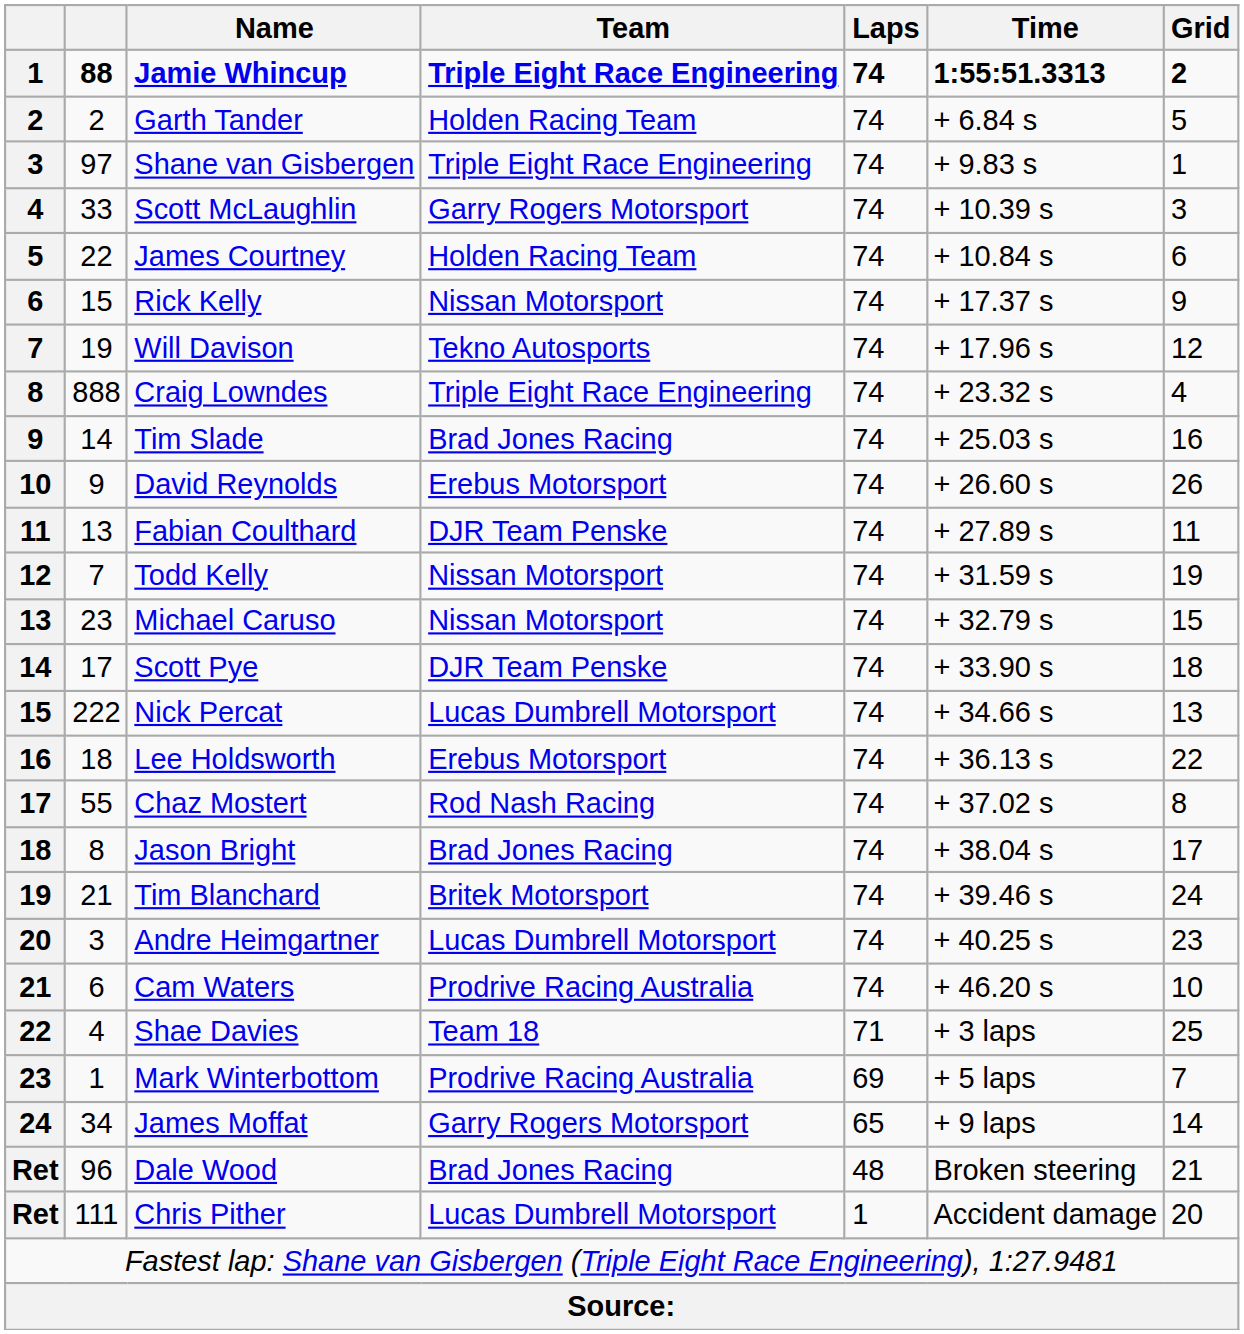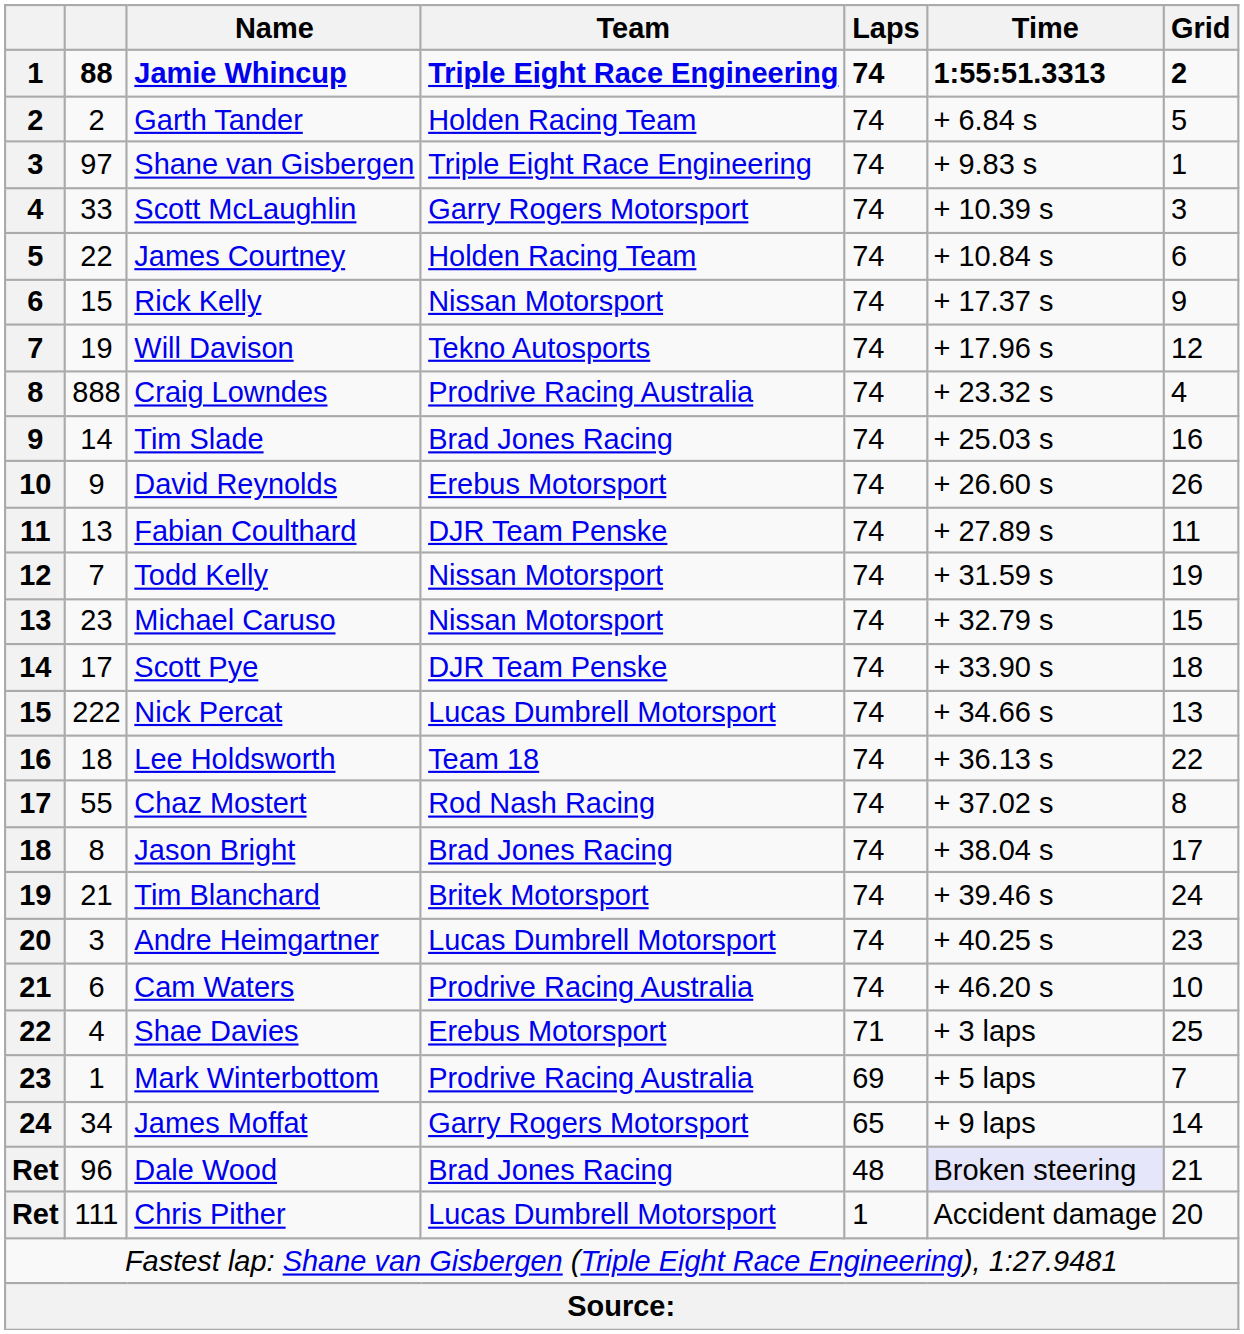Craig Lowndes | Team: Triple Eight Race Engineering -> Prodrive Racing Australia
Lee Holdsworth | Team: Erebus Motorsport -> Team 18
Shae Davies | Team: Team 18 -> Erebus Motorsport
Dale Wood | Time: no background -> lavender background
